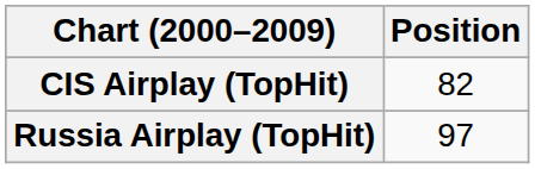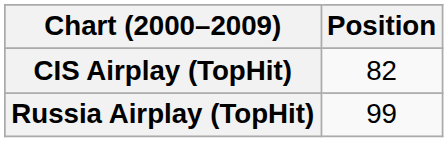Russia Airplay (TopHit) | Position: 97 -> 99
